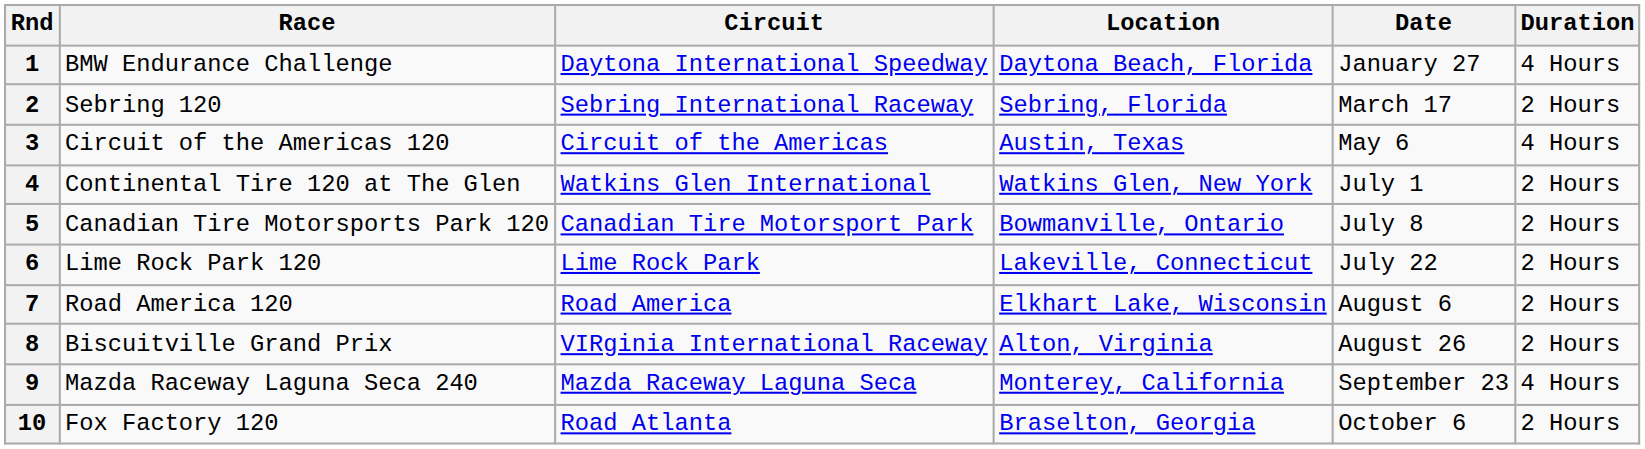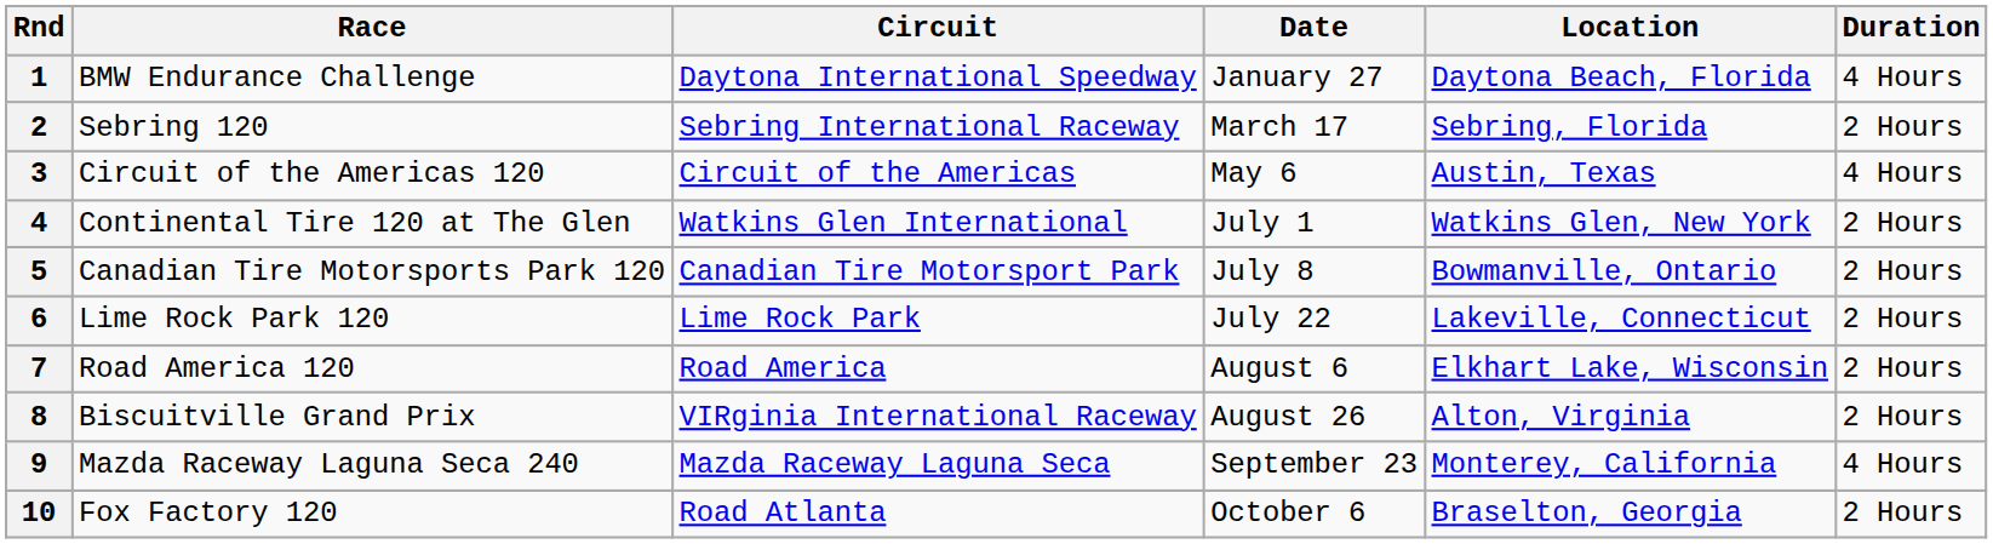columns swapped: Location <-> Date
